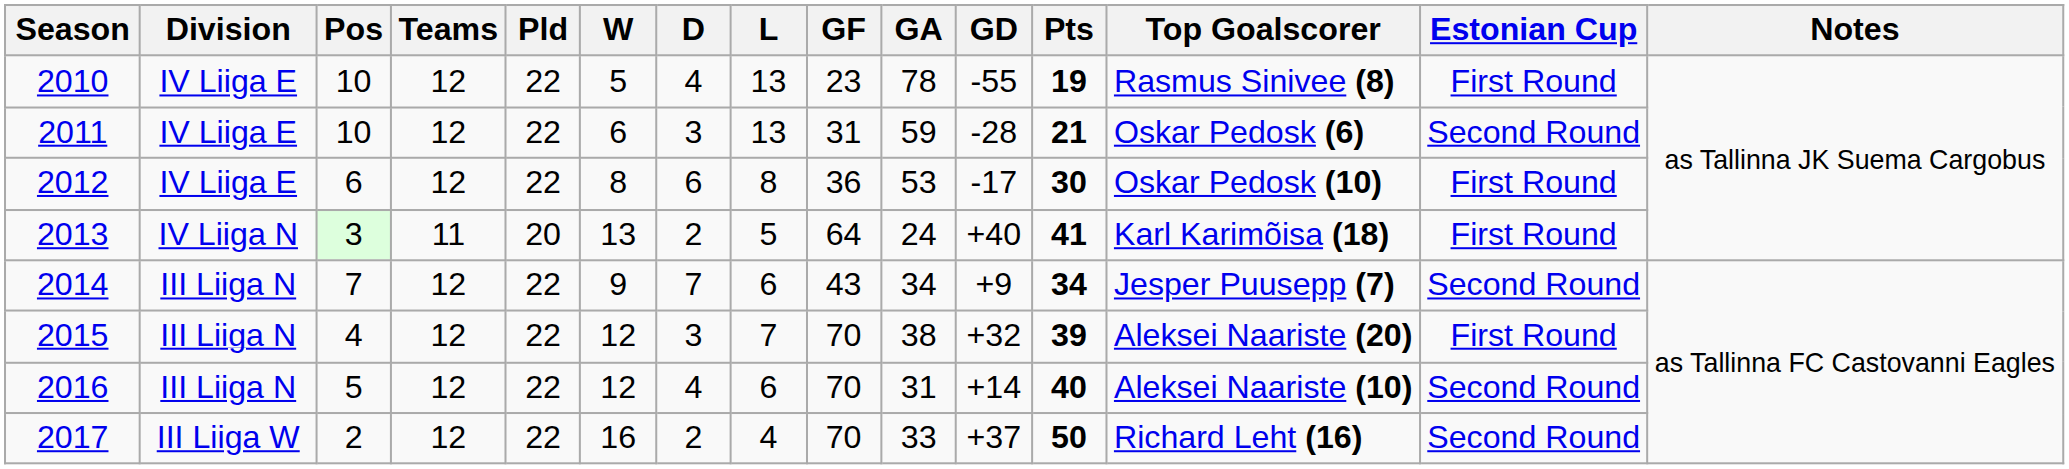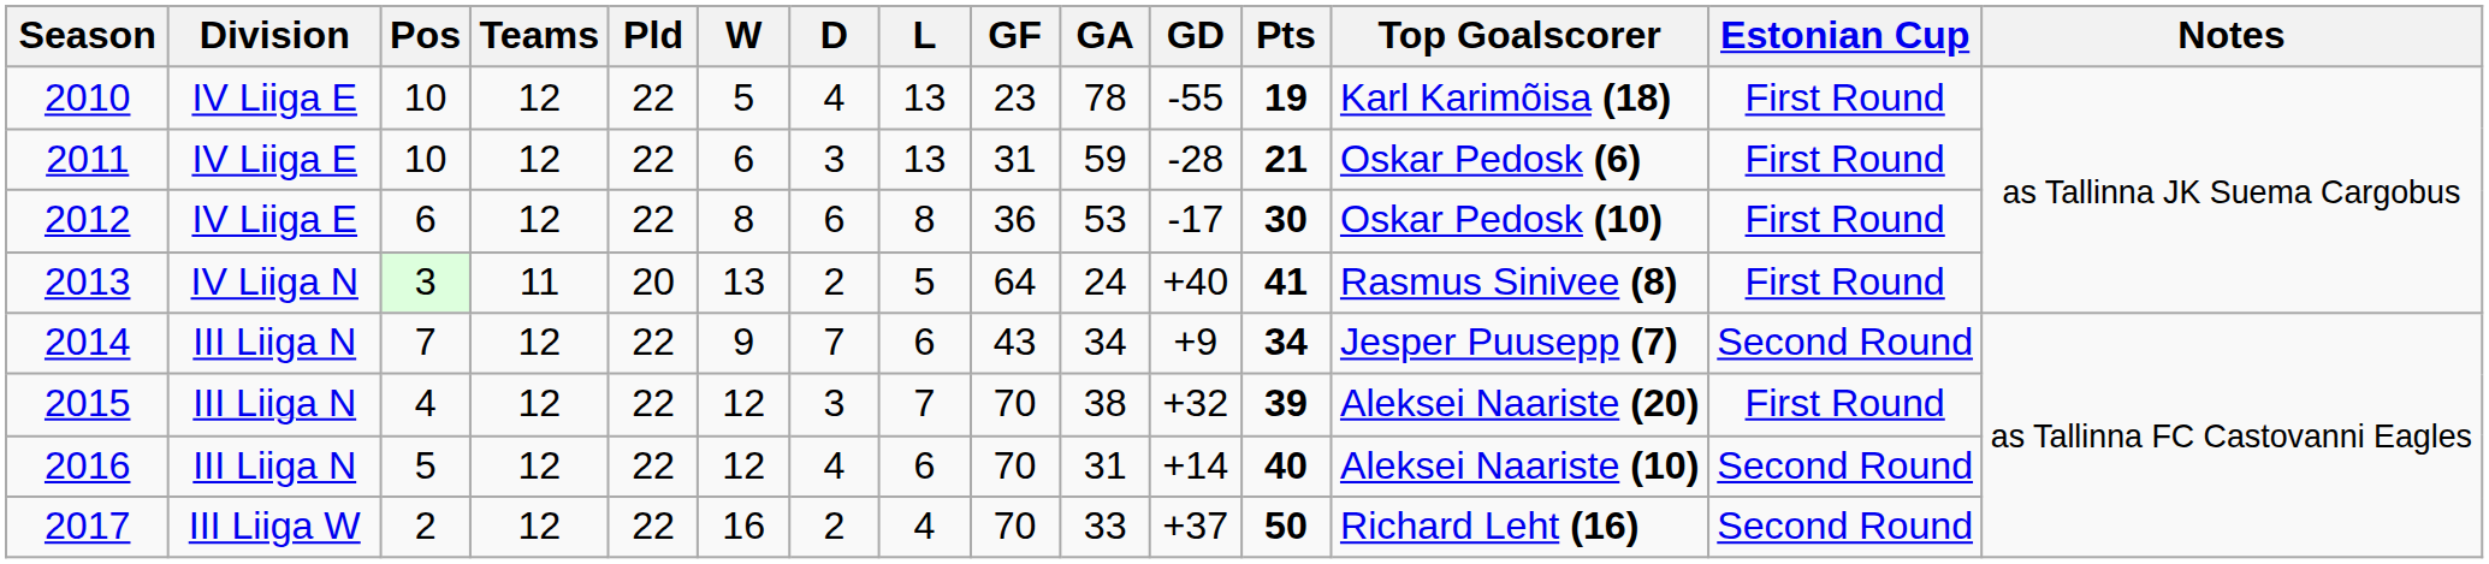2010 | Top Goalscorer: Rasmus Sinivee (8) -> Karl Karimõisa (18)
2011 | Estonian Cup: Second Round -> First Round
2013 | Top Goalscorer: Karl Karimõisa (18) -> Rasmus Sinivee (8)
